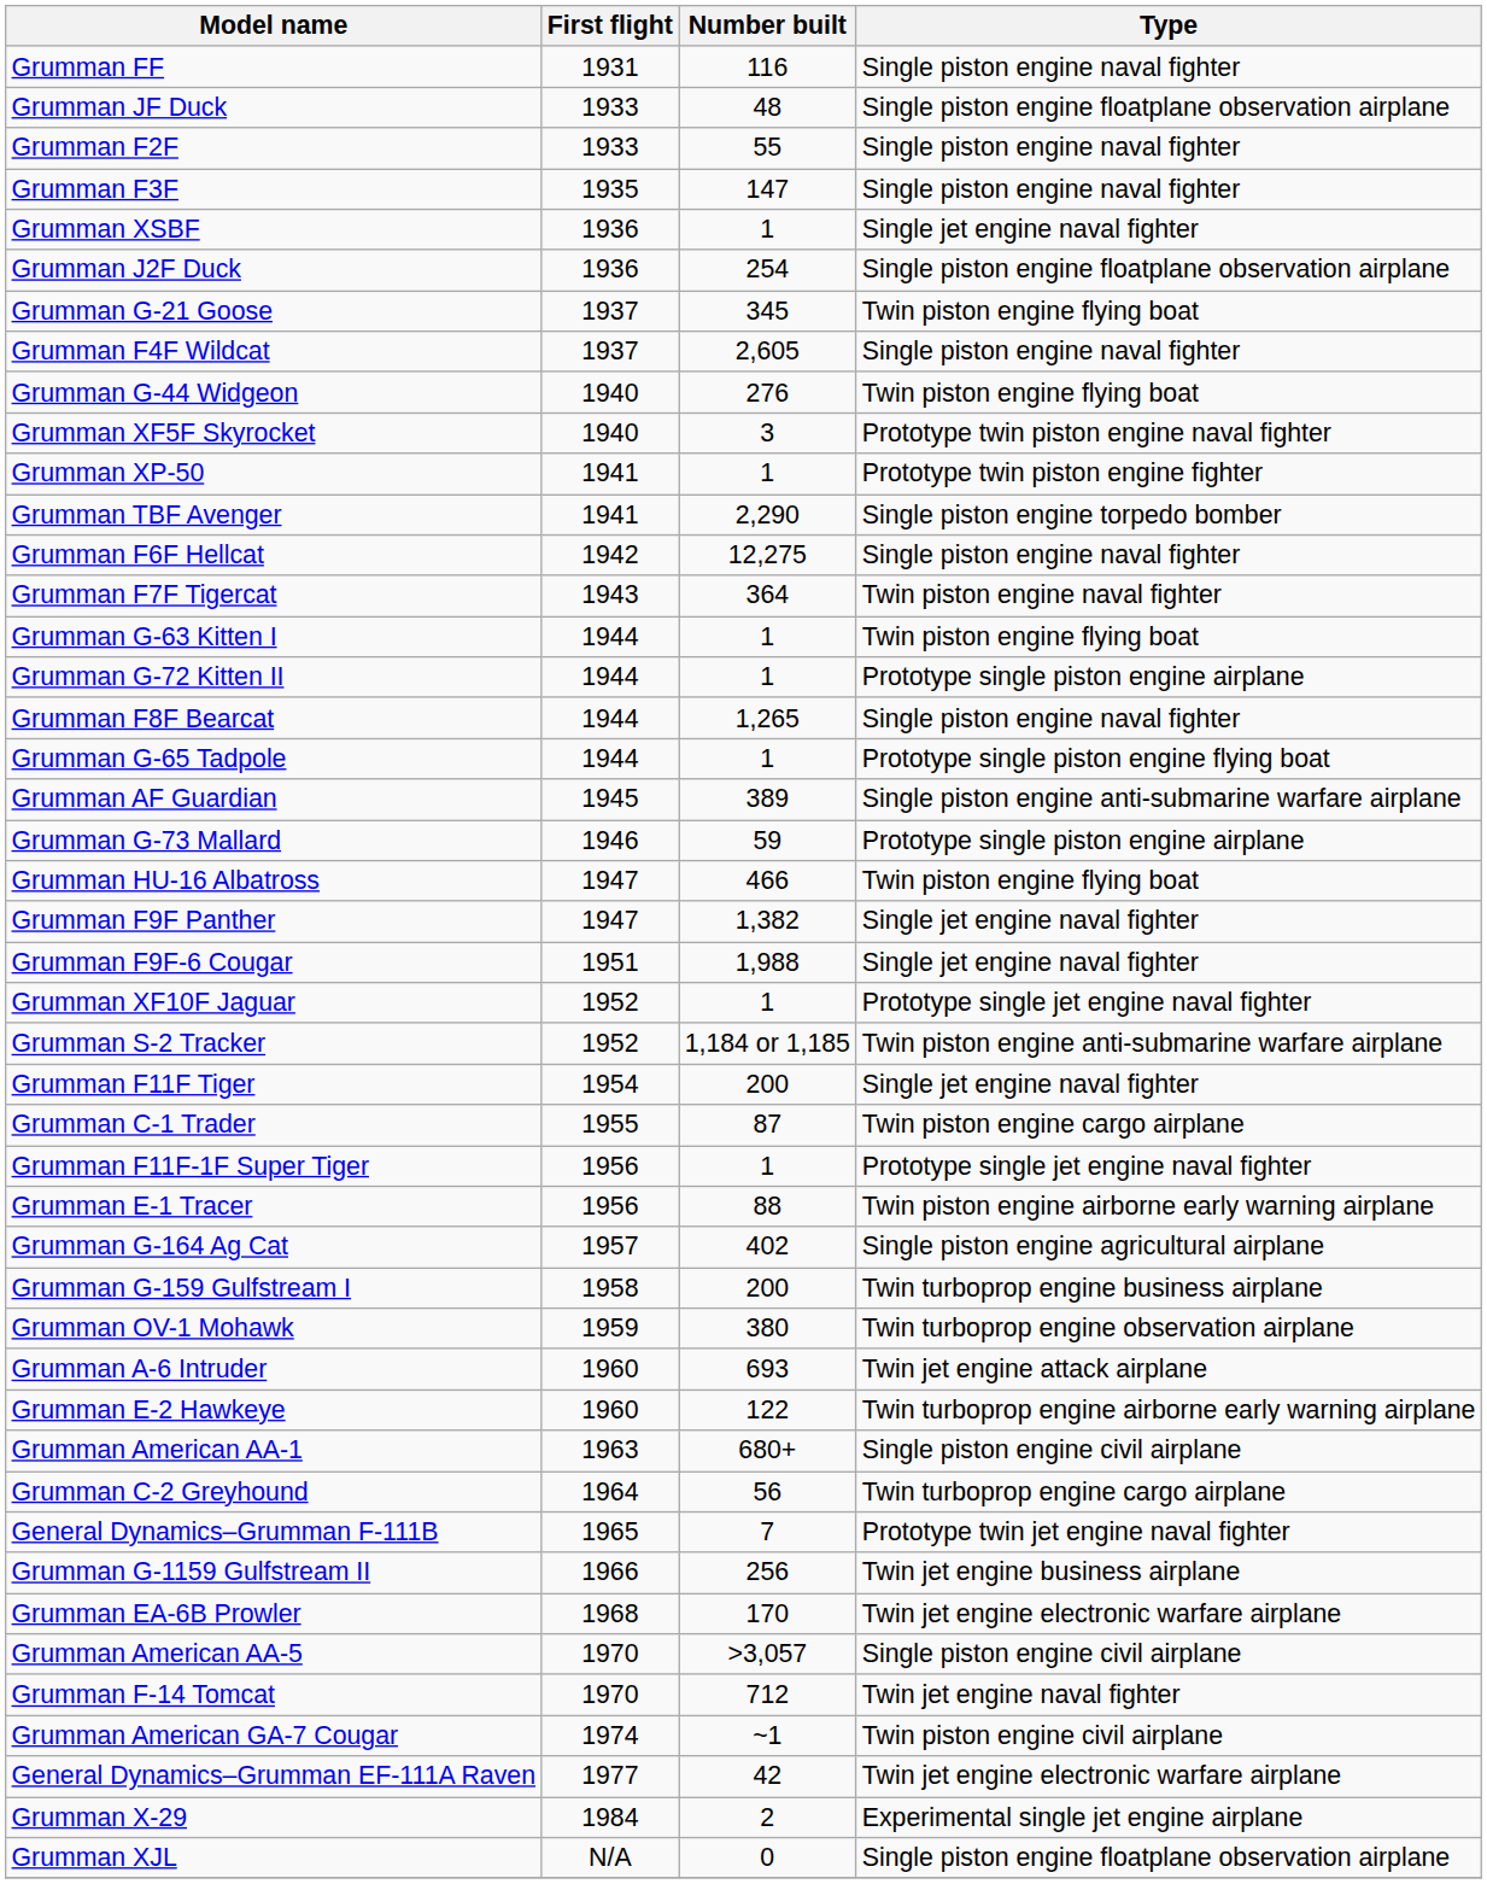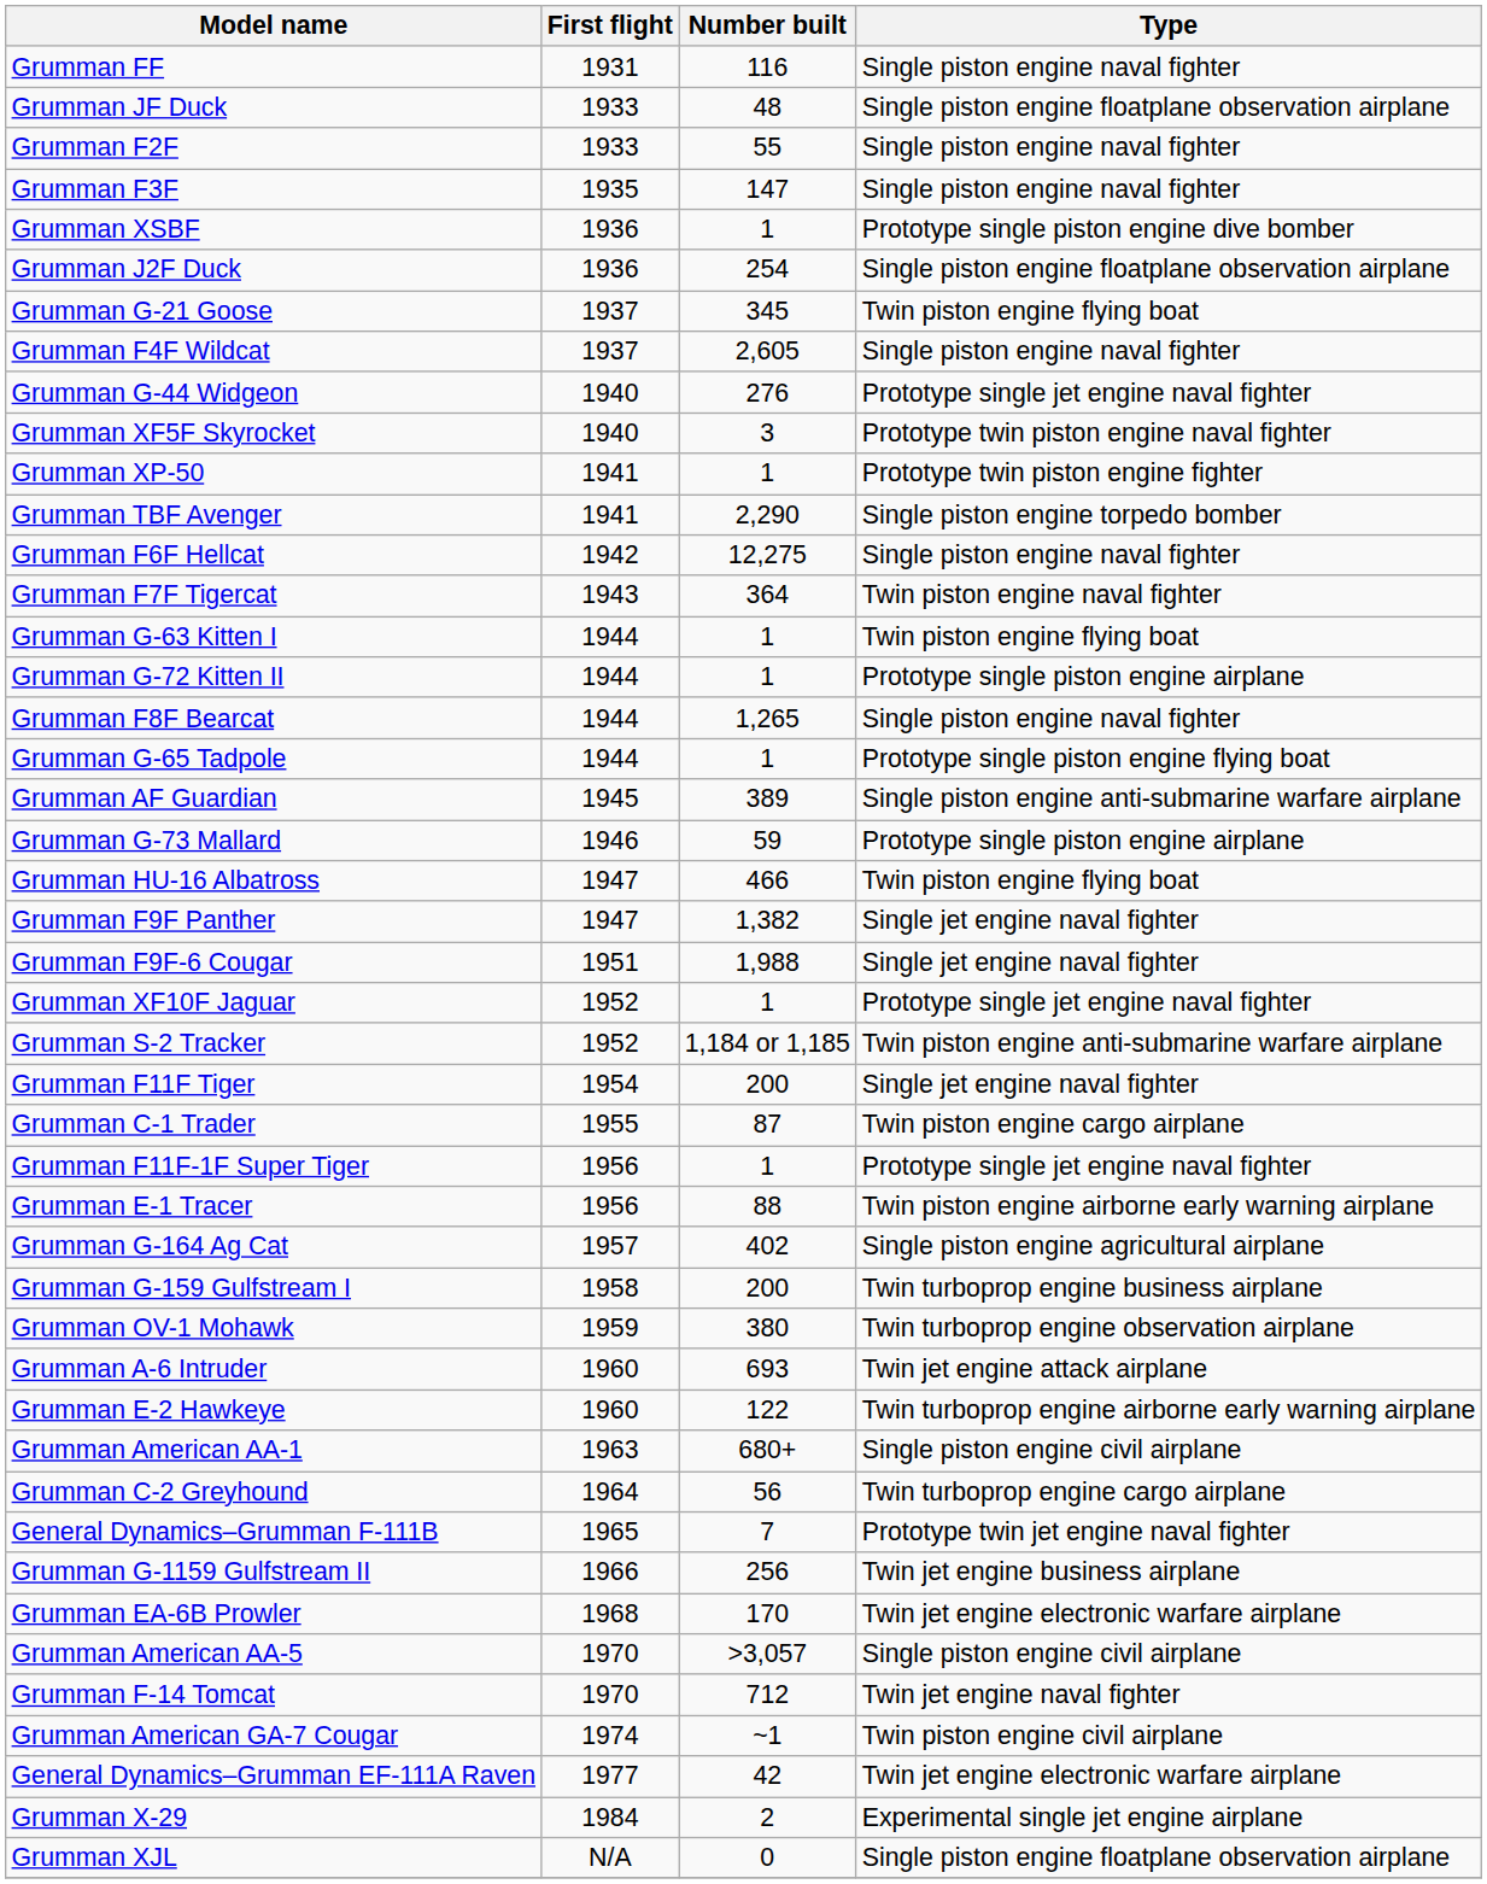Grumman XSBF | Type: Single jet engine naval fighter -> Prototype single piston engine dive bomber
Grumman G-44 Widgeon | Type: Twin piston engine flying boat -> Prototype single jet engine naval fighter
